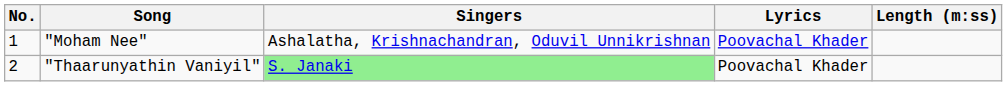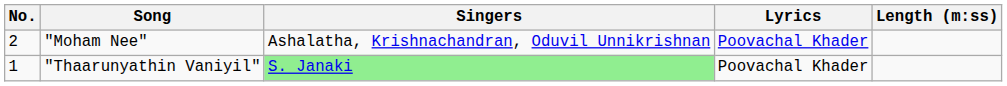"Moham Nee" | No.: 1 -> 2
"Thaarunyathin Vaniyil" | No.: 2 -> 1
